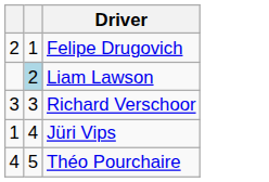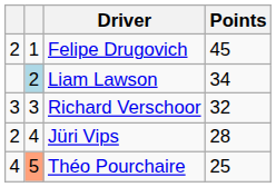+ column: Points | 45 | 34 | 32 | 28 | 25
Jüri Vips | column 1: 1 -> 2
Théo Pourchaire | column 2: no background -> lightsalmon background
